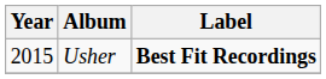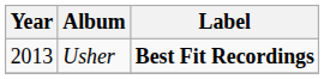Usher | Year: 2015 -> 2013
